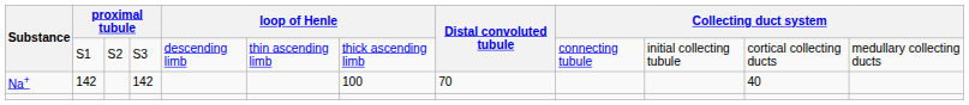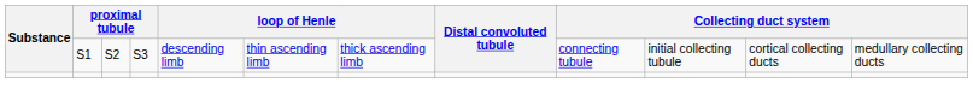- row: Na+ | 142 | 142 | 100 | 70 | 40
